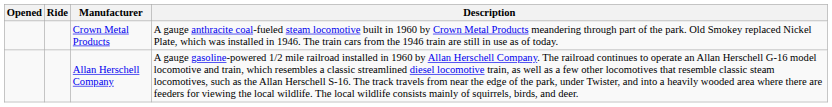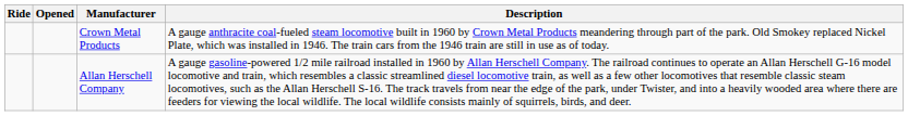columns swapped: Ride <-> Opened
